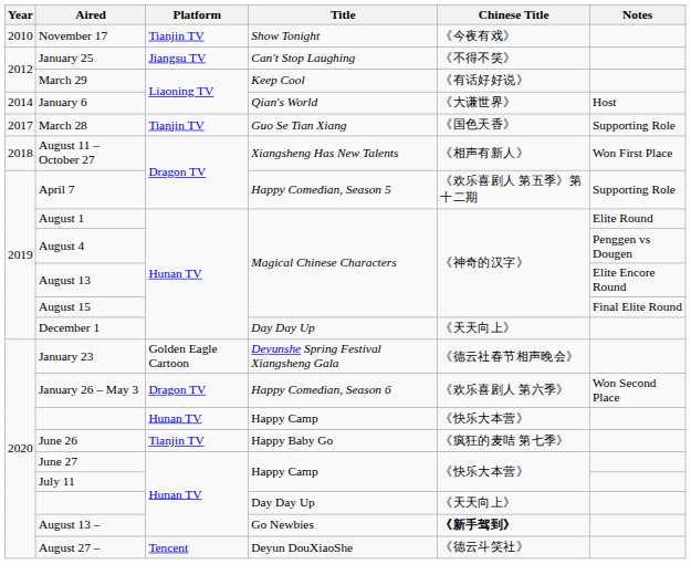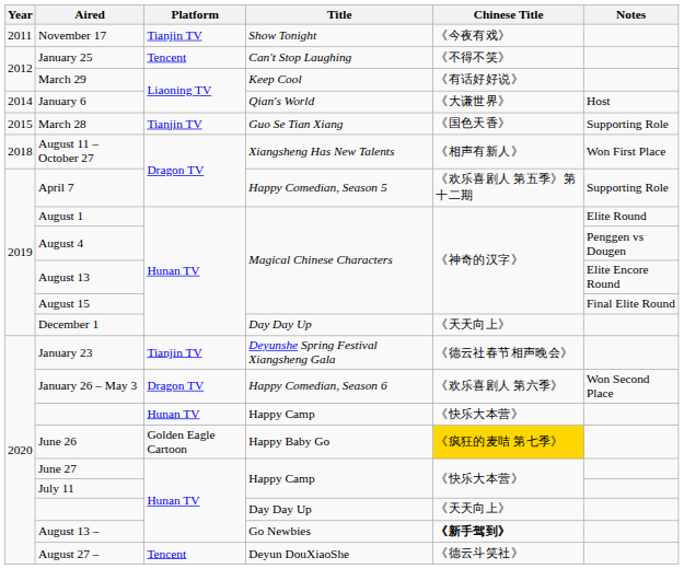November 17 | Year: 2010 -> 2011
January 25 | Platform: Jiangsu TV -> Tencent
March 28 | Year: 2017 -> 2015
January 23 | Platform: Golden Eagle Cartoon -> Tianjin TV
June 26 | Platform: Tianjin TV -> Golden Eagle Cartoon
June 26 | Chinese Title: no background -> gold background
